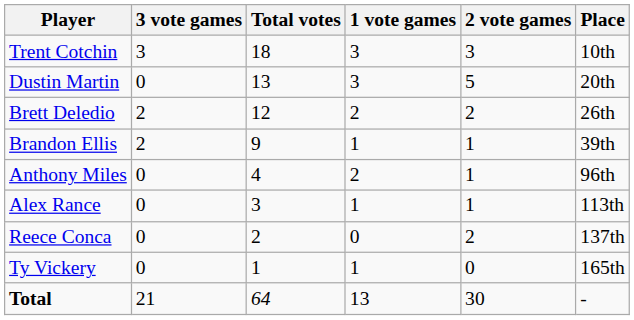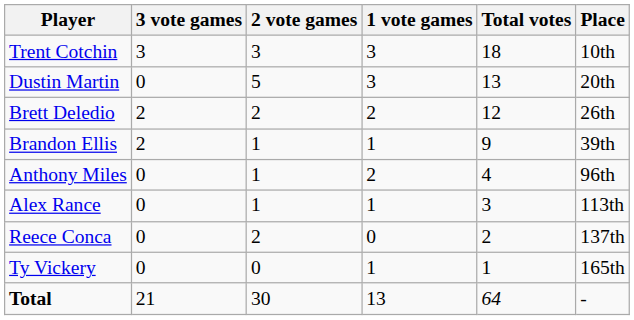columns swapped: 2 vote games <-> Total votes
